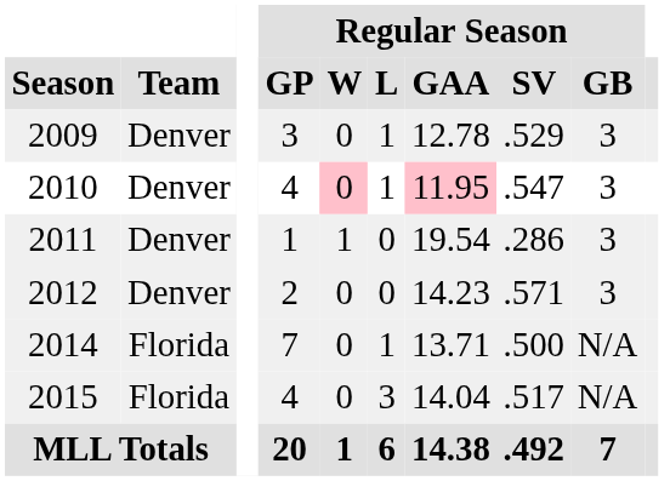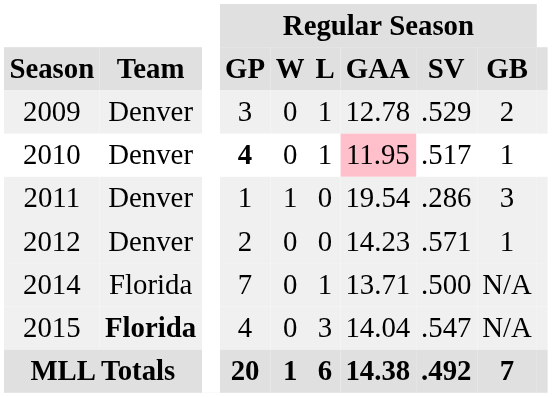2009 | Regular Season / GB: 3 -> 2
2010 | Regular Season / GP: normal -> bold
2010 | Regular Season / W: pink background -> no background
2010 | Regular Season / SV: .547 -> .517
2010 | Regular Season / GB: 3 -> 1
2012 | Regular Season / GB: 3 -> 1
2015 | Team: normal -> bold
2015 | Regular Season / SV: .517 -> .547
